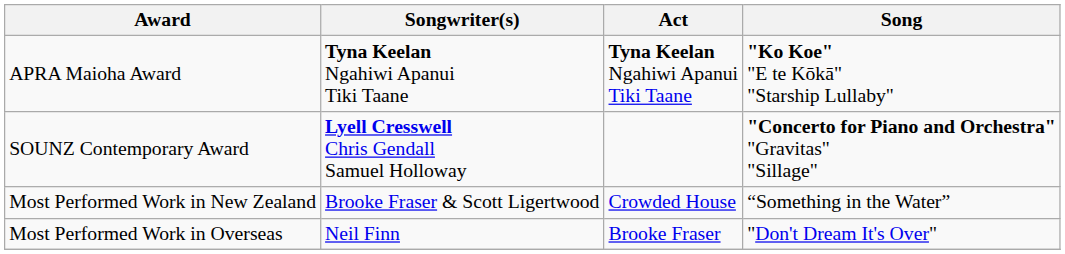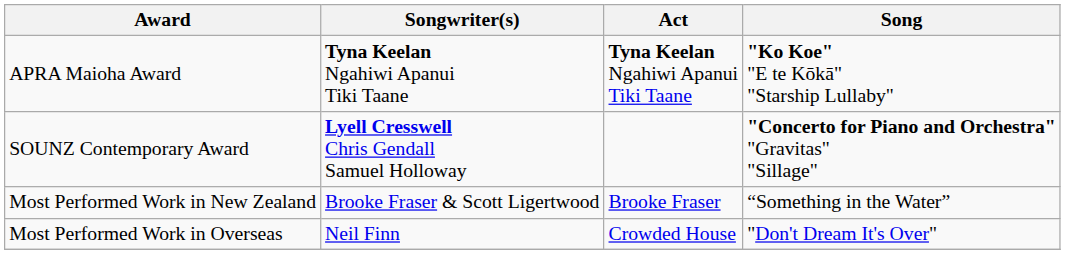Most Performed Work in New Zealand | Act: Crowded House -> Brooke Fraser
Most Performed Work in Overseas | Act: Brooke Fraser -> Crowded House
